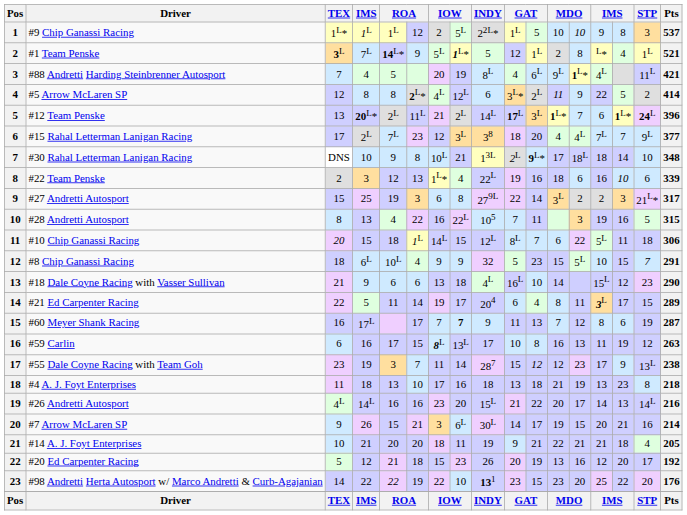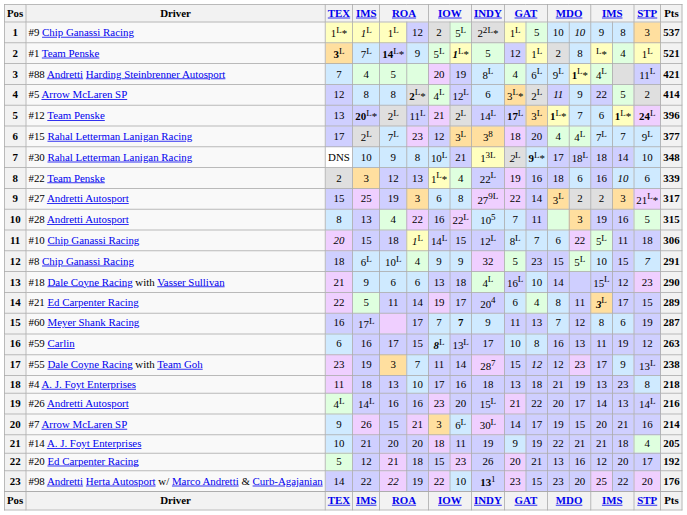#14 A. J. Foyt Enterprises | column 11: 21 -> 19
#20 Ed Carpenter Racing | column 11: 19 -> 21
